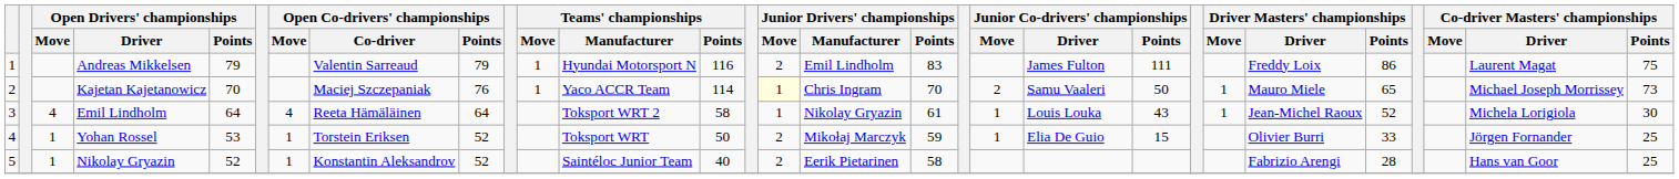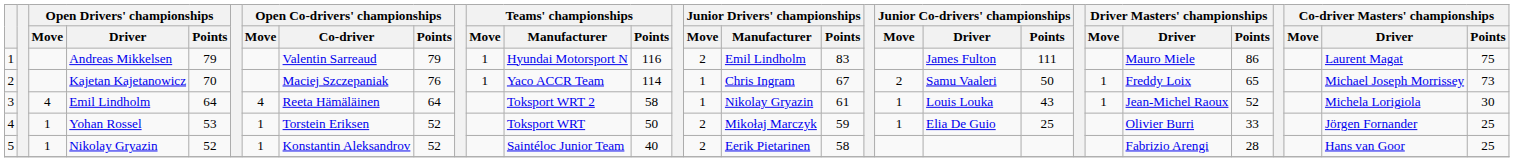Andreas Mikkelsen | Driver Masters' championships / Driver: Freddy Loix -> Mauro Miele
Kajetan Kajetanowicz | Junior Drivers' championships / Move: lightyellow background -> no background
Kajetan Kajetanowicz | Junior Drivers' championships / Points: 70 -> 67
Kajetan Kajetanowicz | Driver Masters' championships / Driver: Mauro Miele -> Freddy Loix
Yohan Rossel | Junior Co-drivers' championships / Points: 15 -> 25
